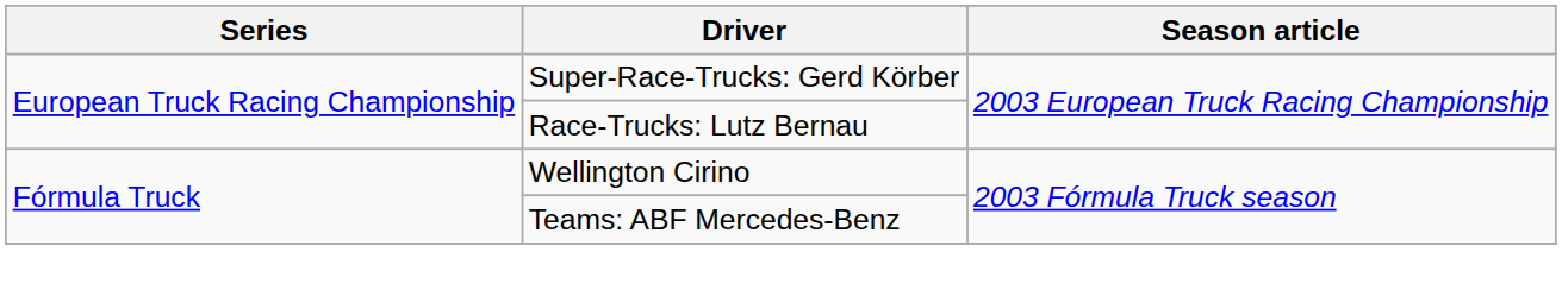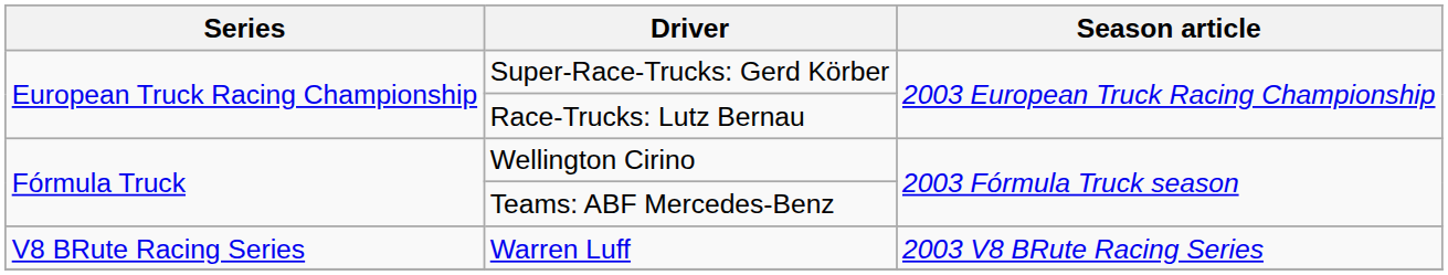+ row: V8 BRute Racing Series | Warren Luff | 2003 V8 BRute Racing Series
